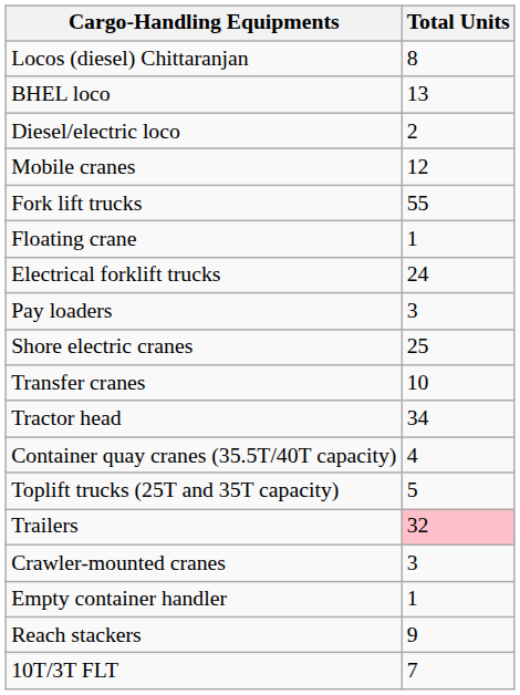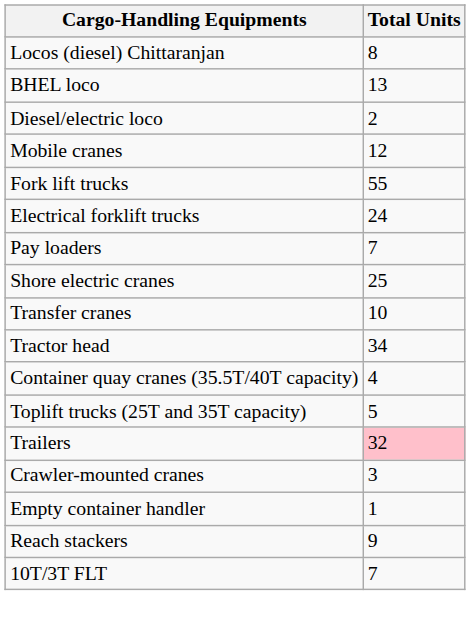- row: Floating crane | 1
Pay loaders | Total Units: 3 -> 7
